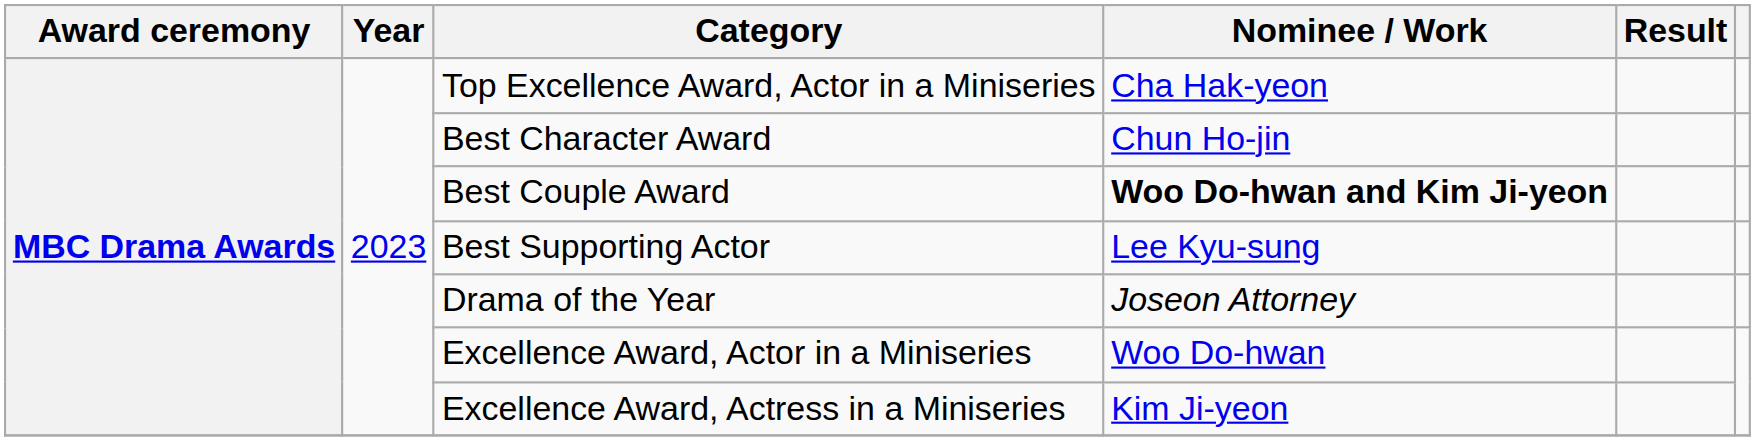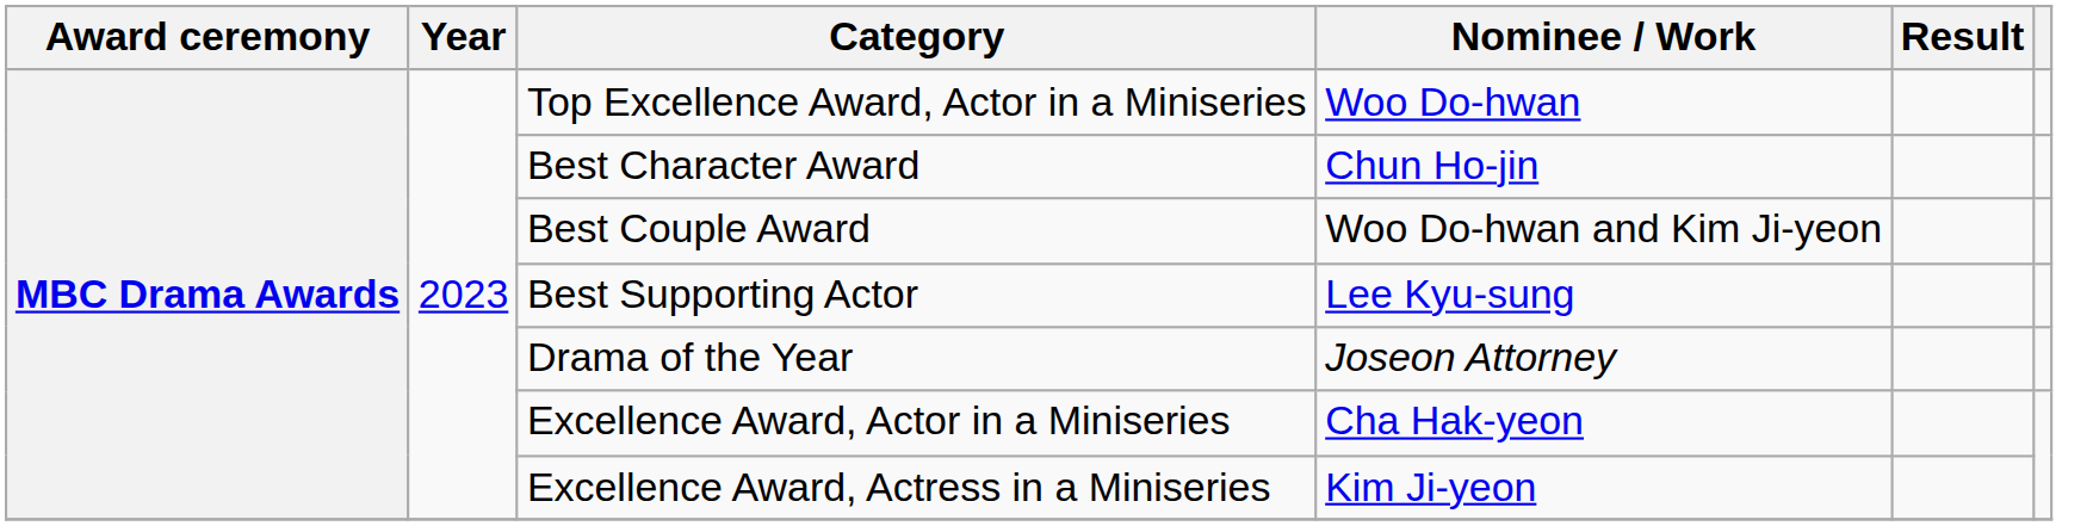Top Excellence Award, Actor in a Miniseries | Nominee / Work: Cha Hak-yeon -> Woo Do-hwan
Best Couple Award | Nominee / Work: bold -> normal
Excellence Award, Actor in a Miniseries | Nominee / Work: Woo Do-hwan -> Cha Hak-yeon
